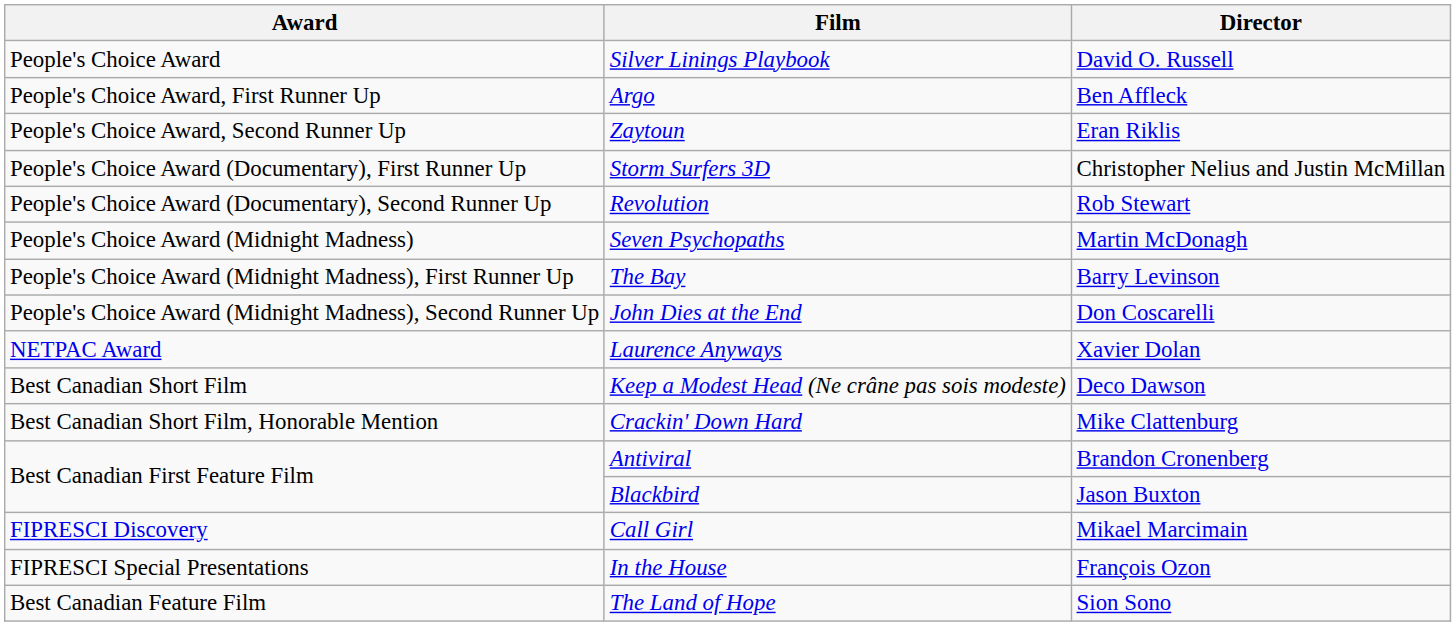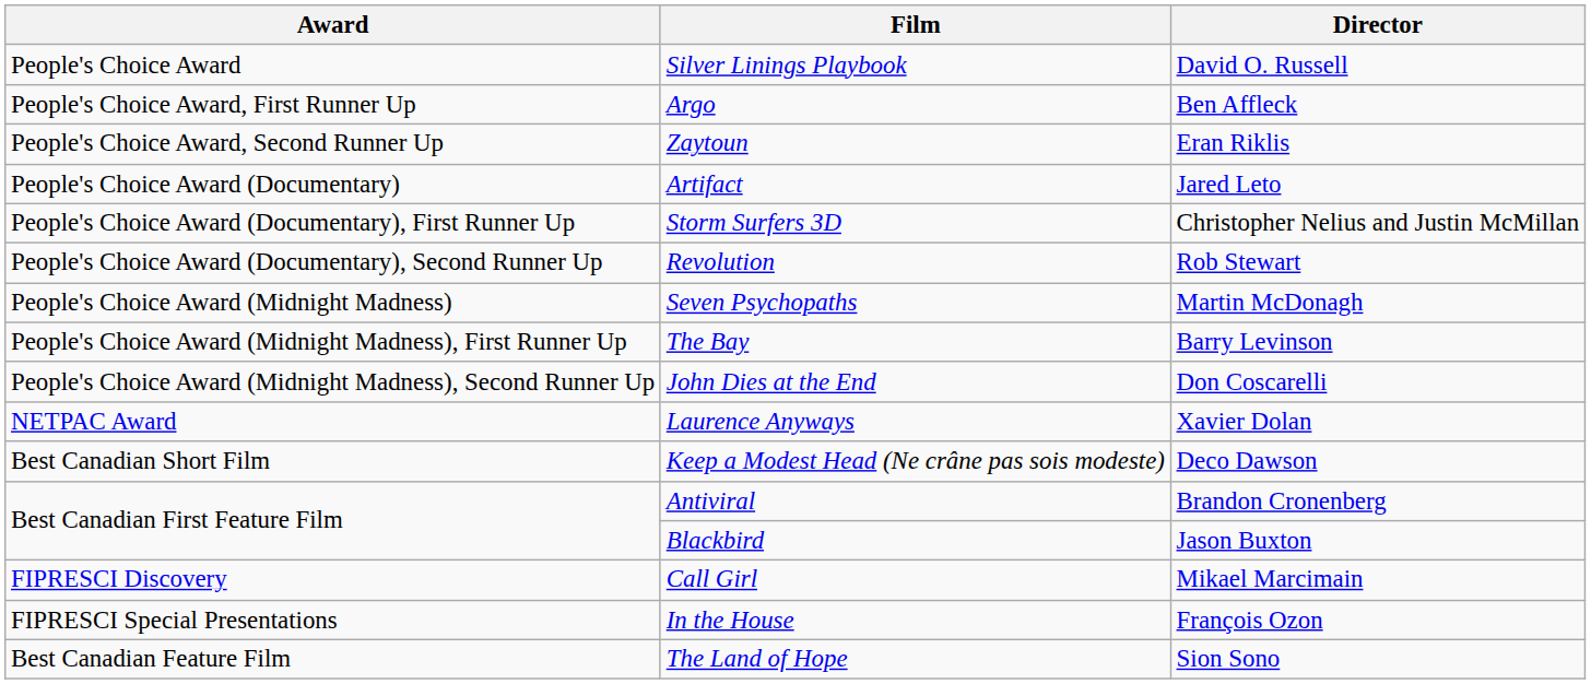+ row: People's Choice Award (Documentary) | Artifact | Jared Leto
- row: Best Canadian Short Film, Honorable Mention | Crackin' Down Hard | Mike Clattenburg
